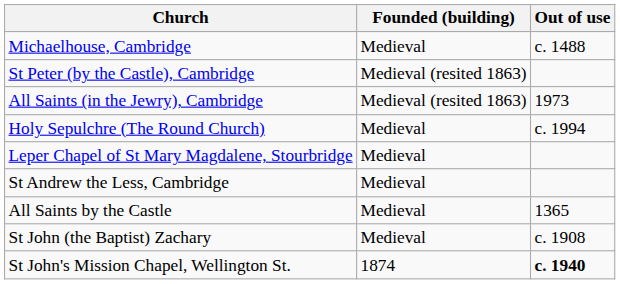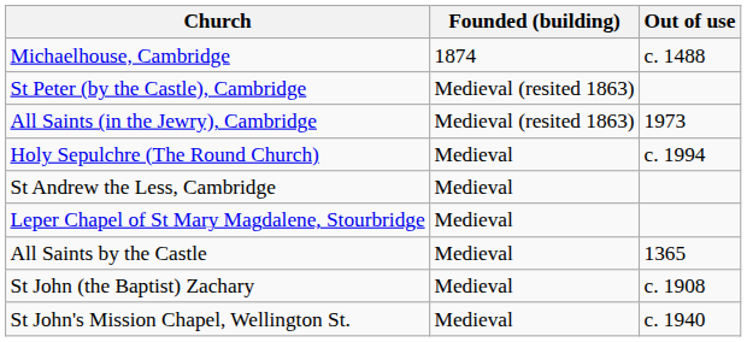Michaelhouse, Cambridge | Founded (building): Medieval -> 1874
rows swapped: Leper Chapel of St Mary Magdalene, Stourbridge <-> St Andrew the Less, Cambridge
St John's Mission Chapel, Wellington St. | Founded (building): 1874 -> Medieval
St John's Mission Chapel, Wellington St. | Out of use: bold -> normal
